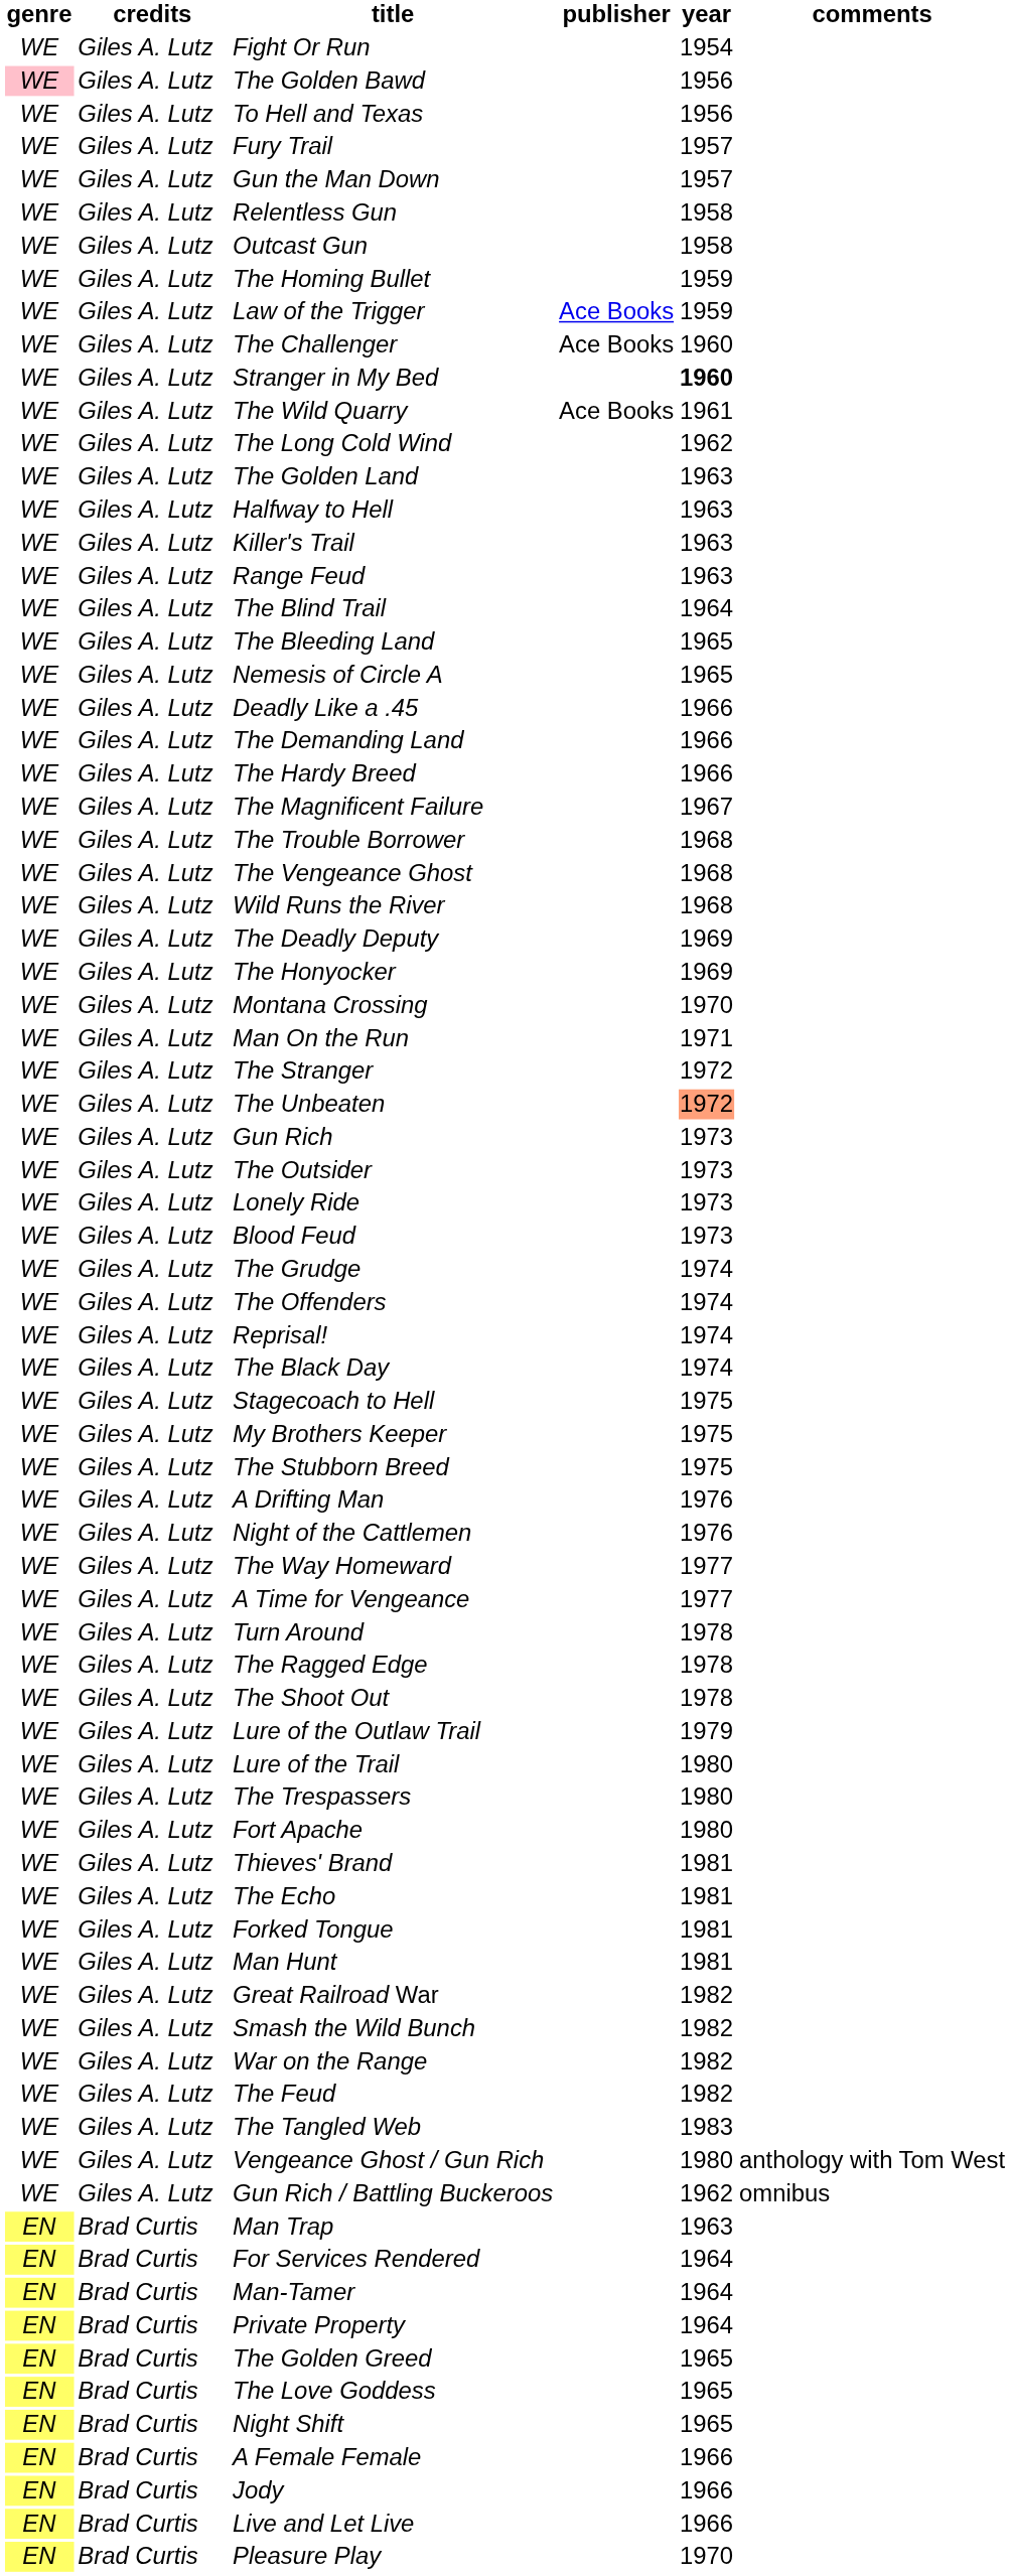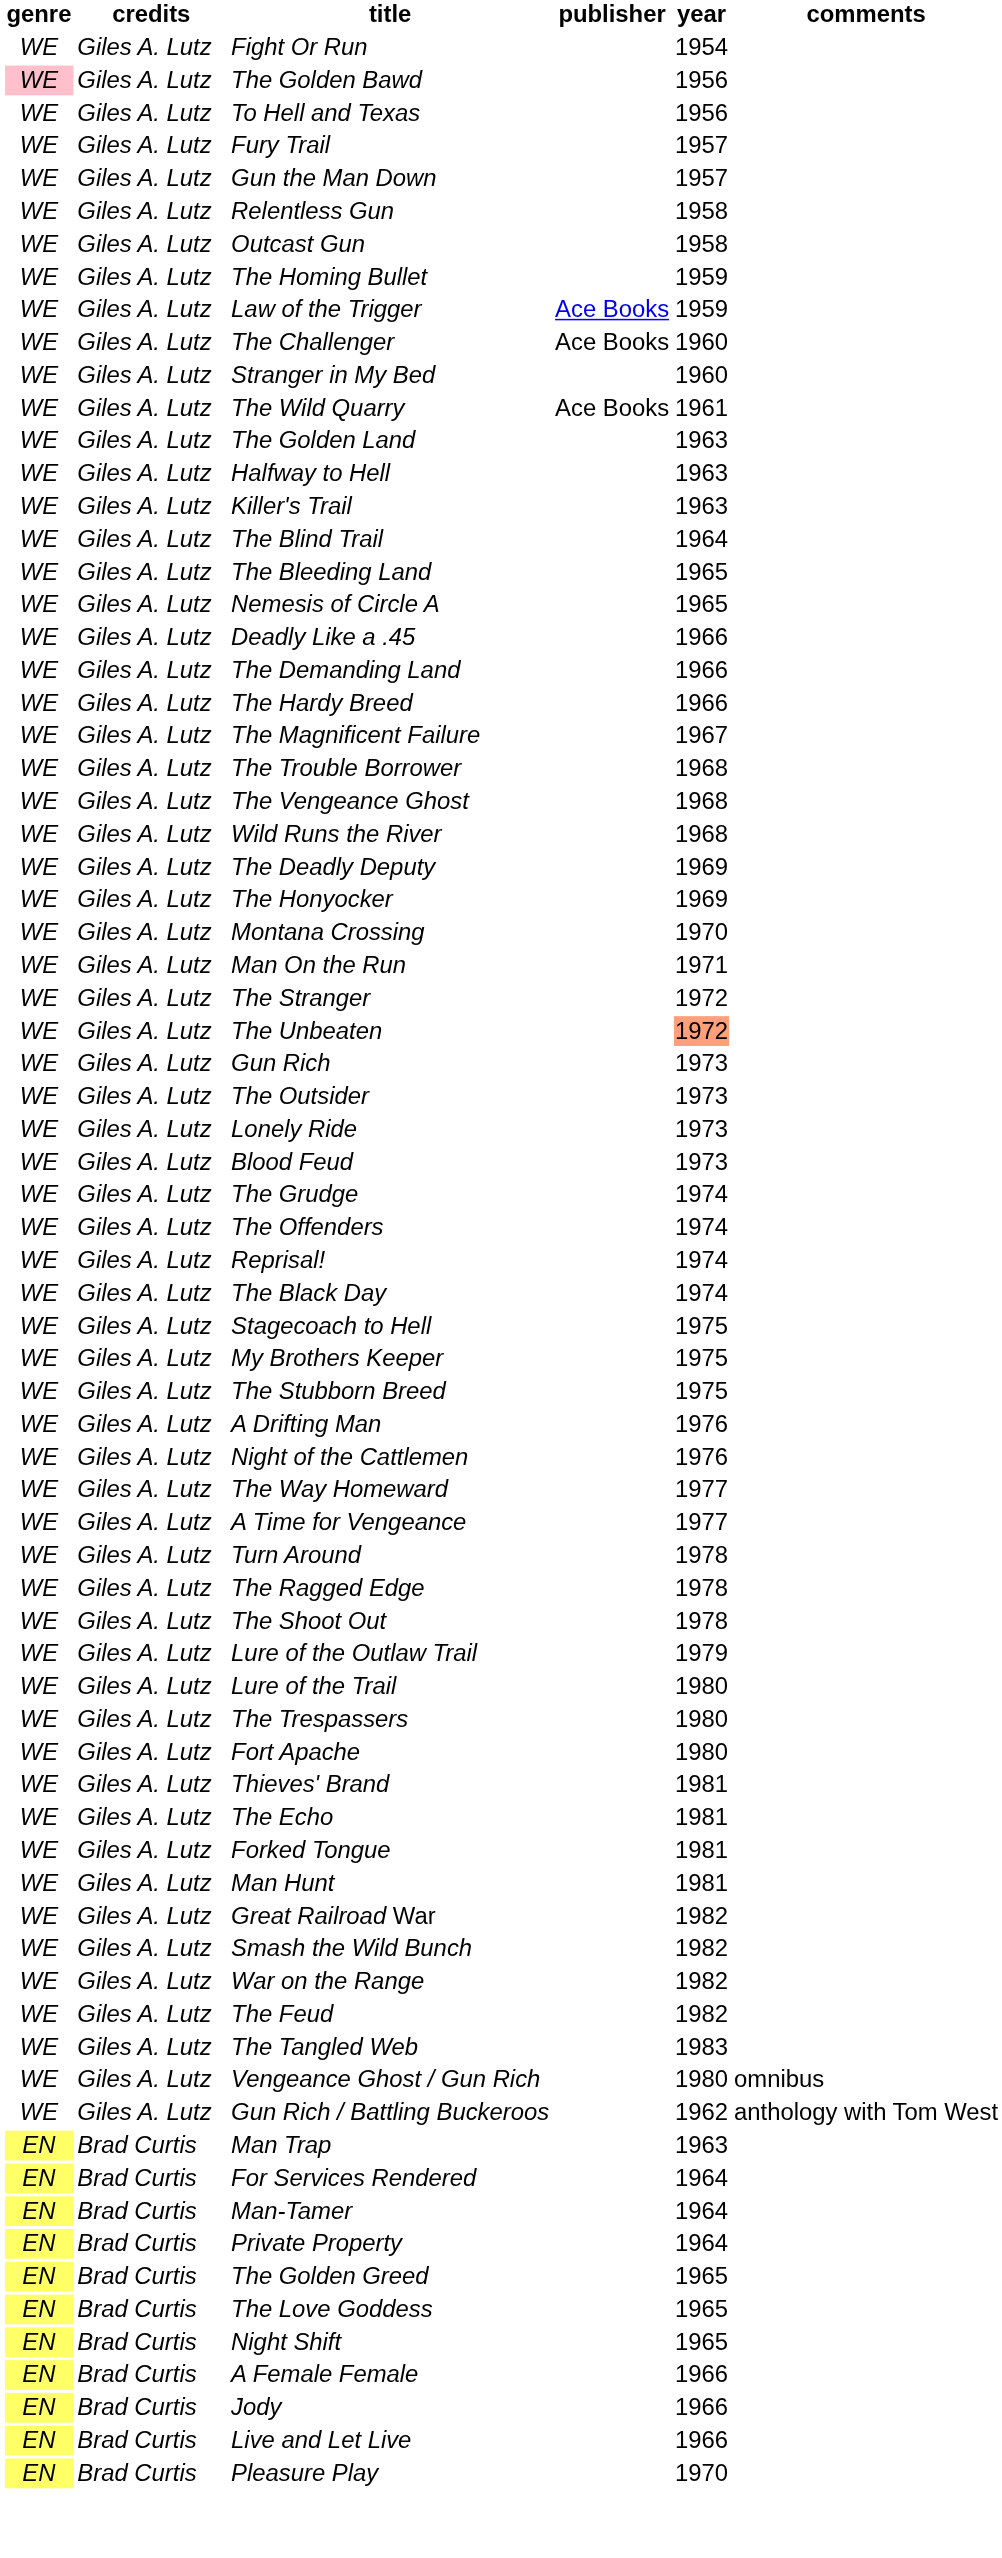Stranger in My Bed | year: bold -> normal
- row: WE | Giles A. Lutz | The Long Cold Wind | 1962
- row: WE | Giles A. Lutz | Range Feud | 1963
Vengeance Ghost / Gun Rich | comments: anthology with Tom West -> omnibus
Gun Rich / Battling Buckeroos | comments: omnibus -> anthology with Tom West
